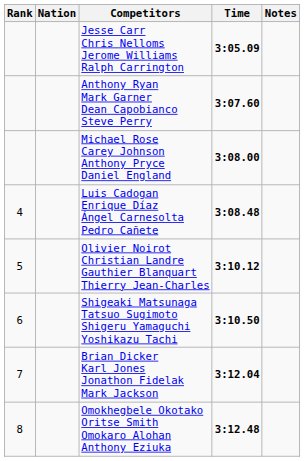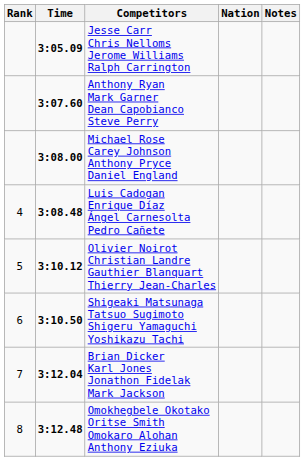columns swapped: Nation <-> Time
